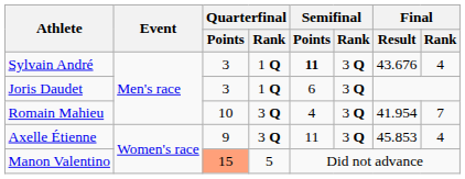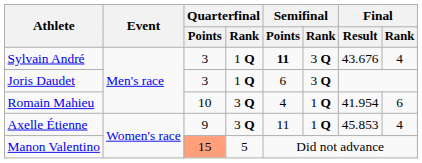Romain Mahieu | Semifinal / Rank: 3 Q -> 1 Q
Romain Mahieu | Final / Rank: 7 -> 6
Axelle Étienne | Semifinal / Rank: 3 Q -> 1 Q
